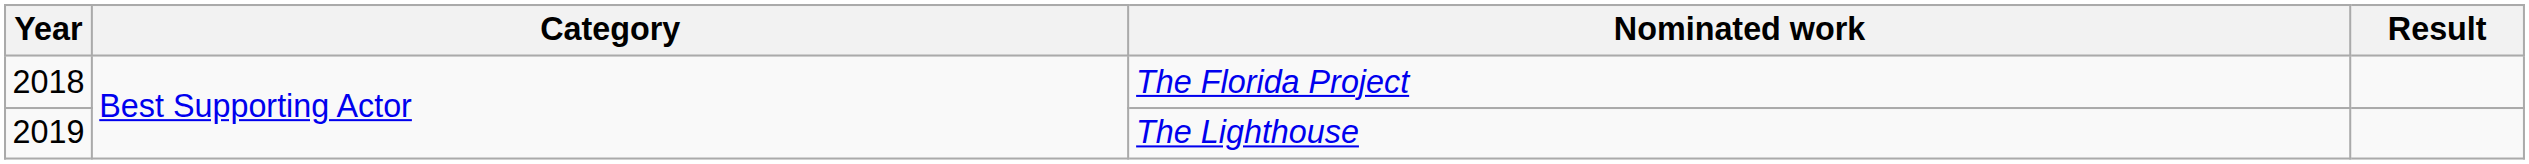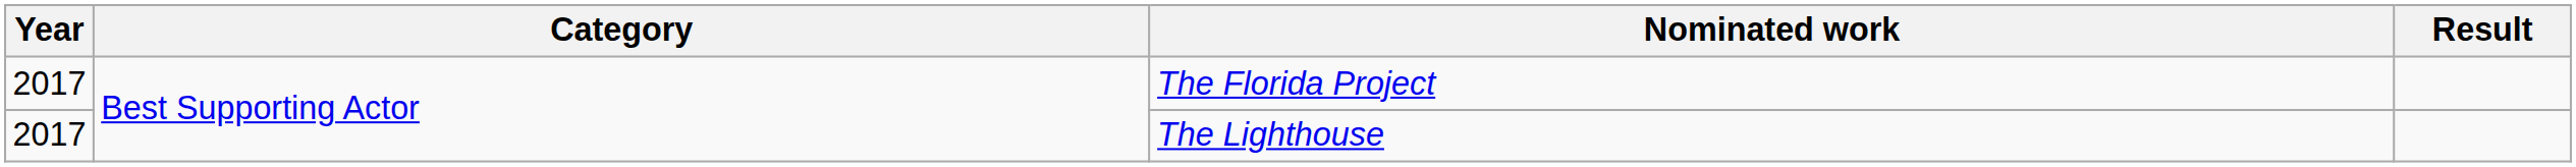The Florida Project | Year: 2018 -> 2017
The Lighthouse | Year: 2019 -> 2017
